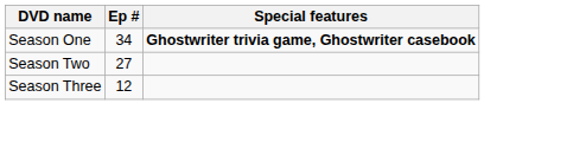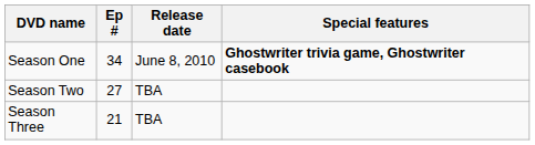+ column: Release date | June 8, 2010 | TBA | TBA
Season Three | Ep #: 12 -> 21
